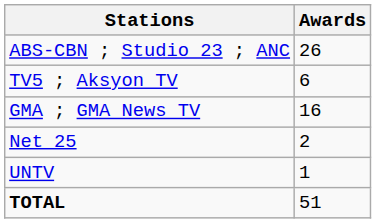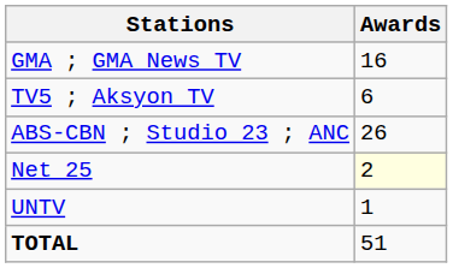rows swapped: ABS-CBN ; Studio 23 ; ANC <-> GMA ; GMA News TV
Net 25 | Awards: no background -> lightyellow background
